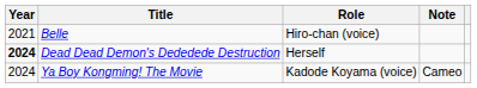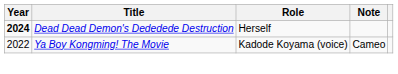- row: 2021 | Belle | Hiro-chan (voice)
Ya Boy Kongming! The Movie | Year: 2024 -> 2022
